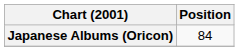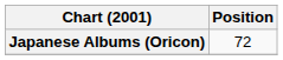Japanese Albums (Oricon) | Position: 84 -> 72
